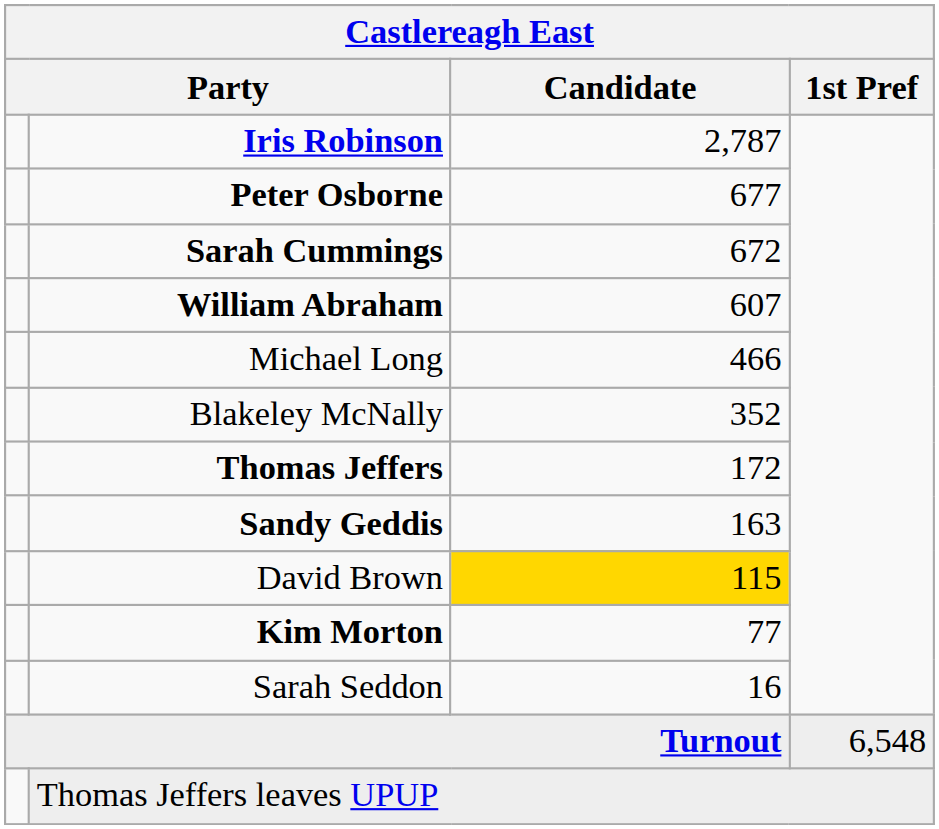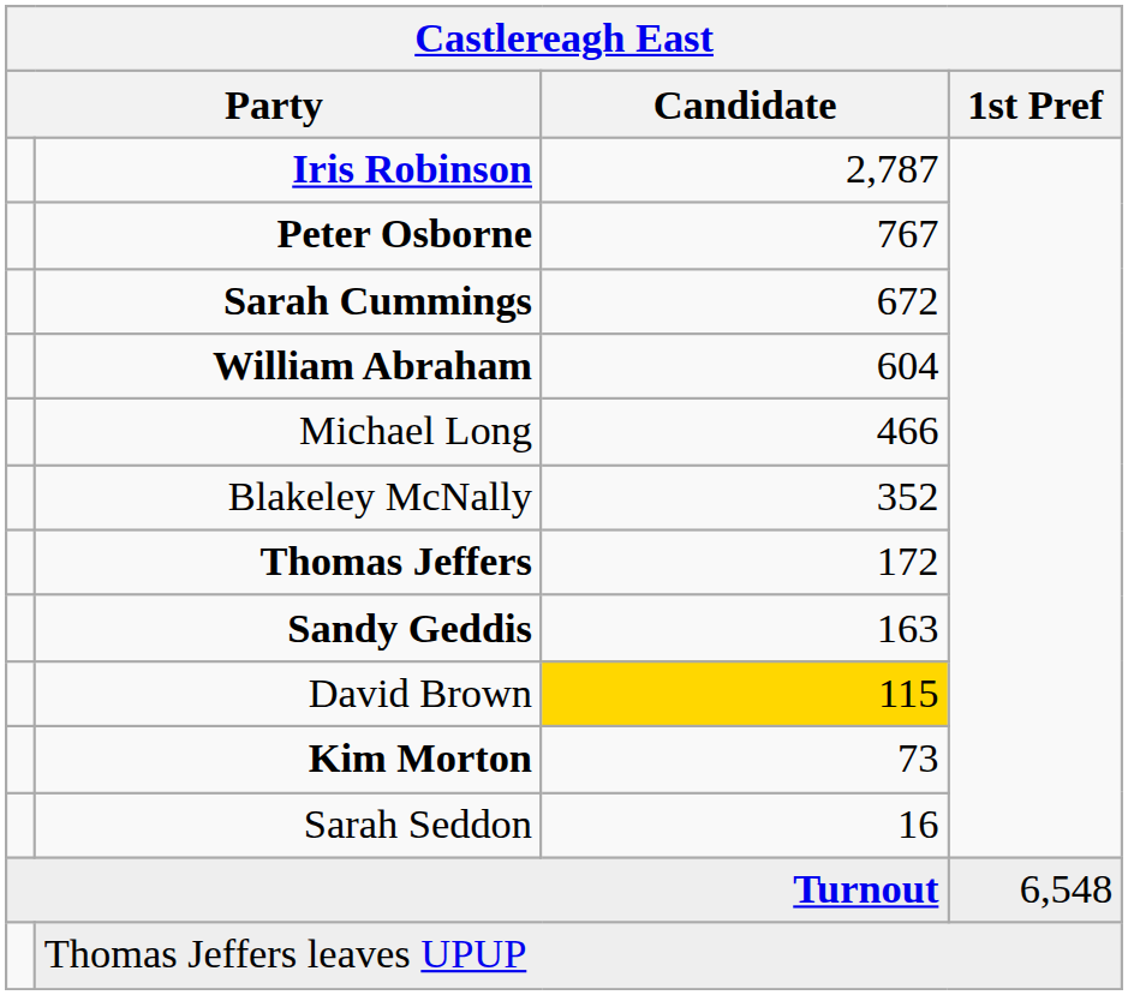Peter Osborne | Candidate: 677 -> 767
William Abraham | Candidate: 607 -> 604
Kim Morton | Candidate: 77 -> 73
